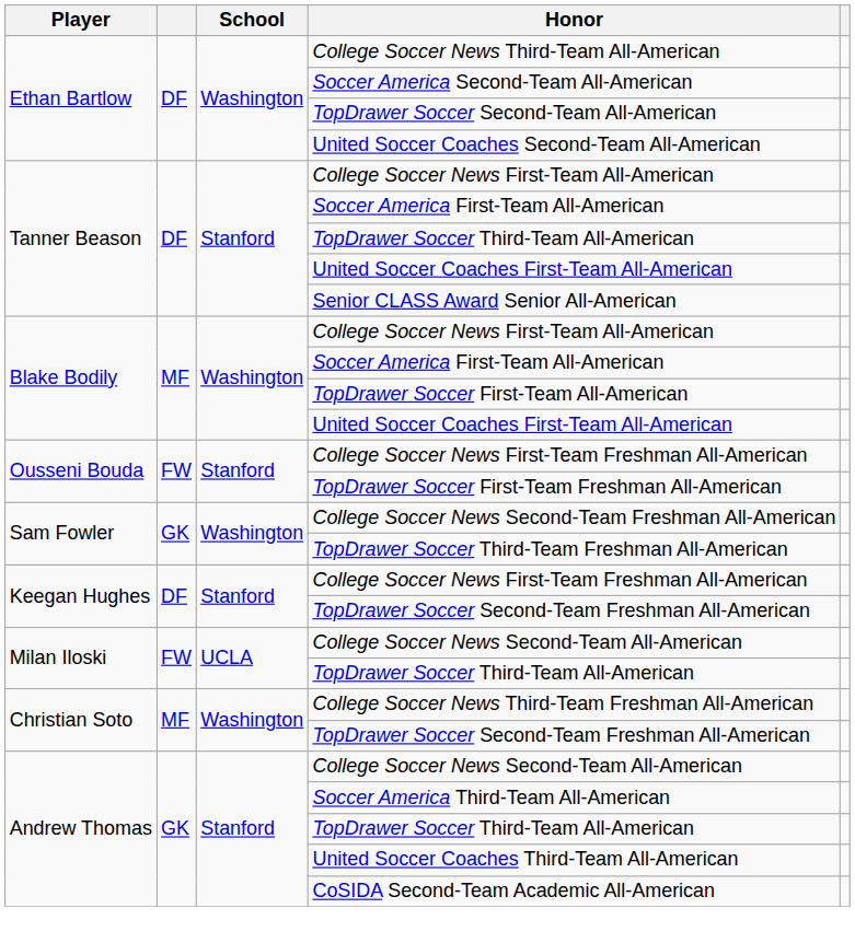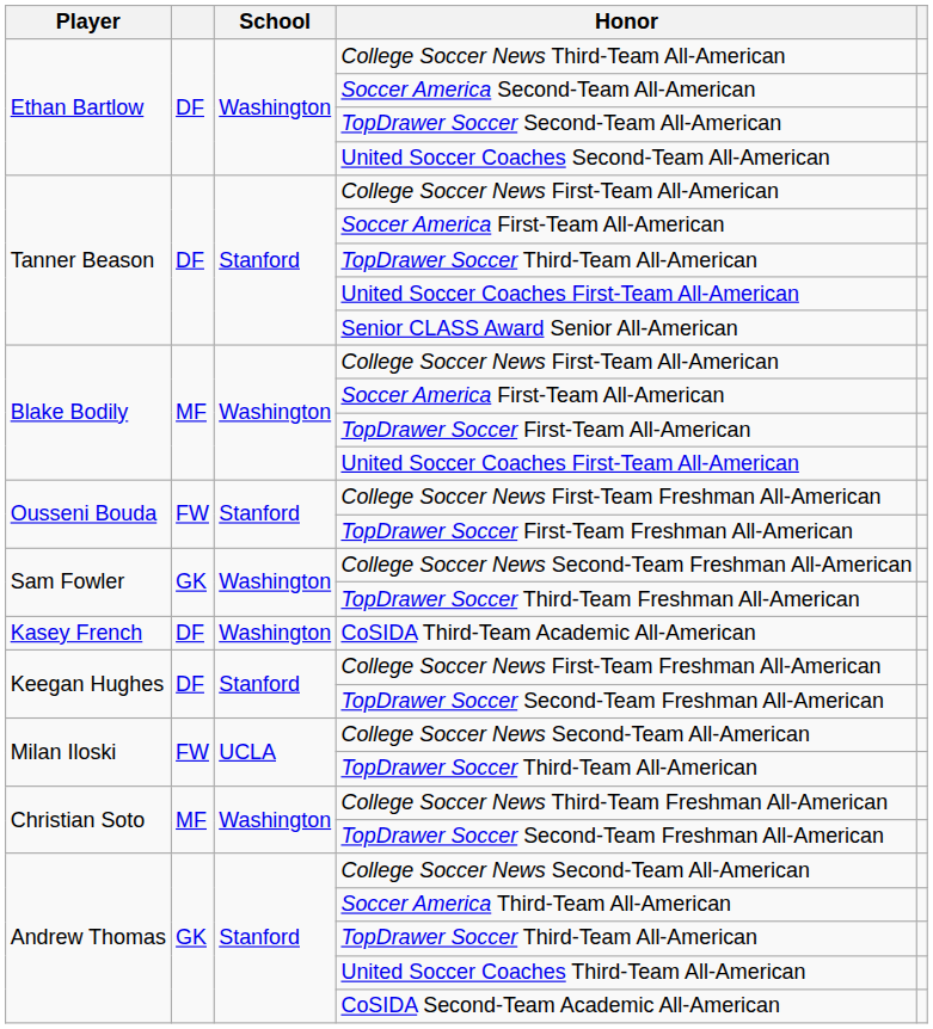+ row: Kasey French | DF | Washington | CoSIDA Third-Team Academic All-American
